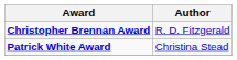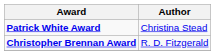rows swapped: Christopher Brennan Award <-> Patrick White Award
